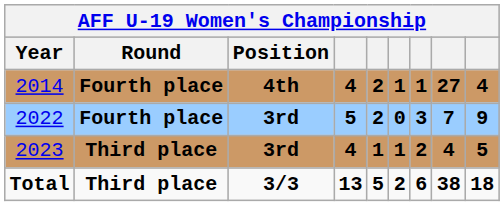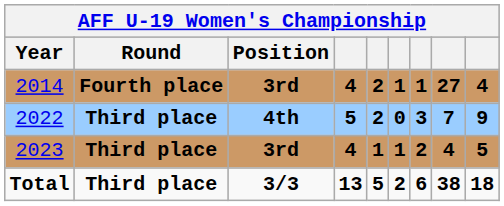2014 | Position: 4th -> 3rd
2022 | Round: Fourth place -> Third place
2022 | Position: 3rd -> 4th
